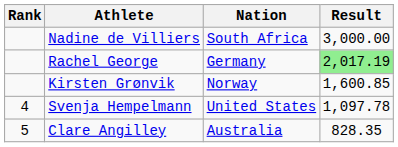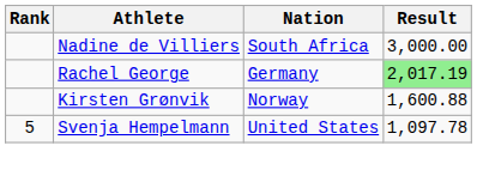Kirsten Grønvik | Result: 1,600.85 -> 1,600.88
Svenja Hempelmann | Rank: 4 -> 5
- row: 5 | Clare Angilley | Australia | 828.35
